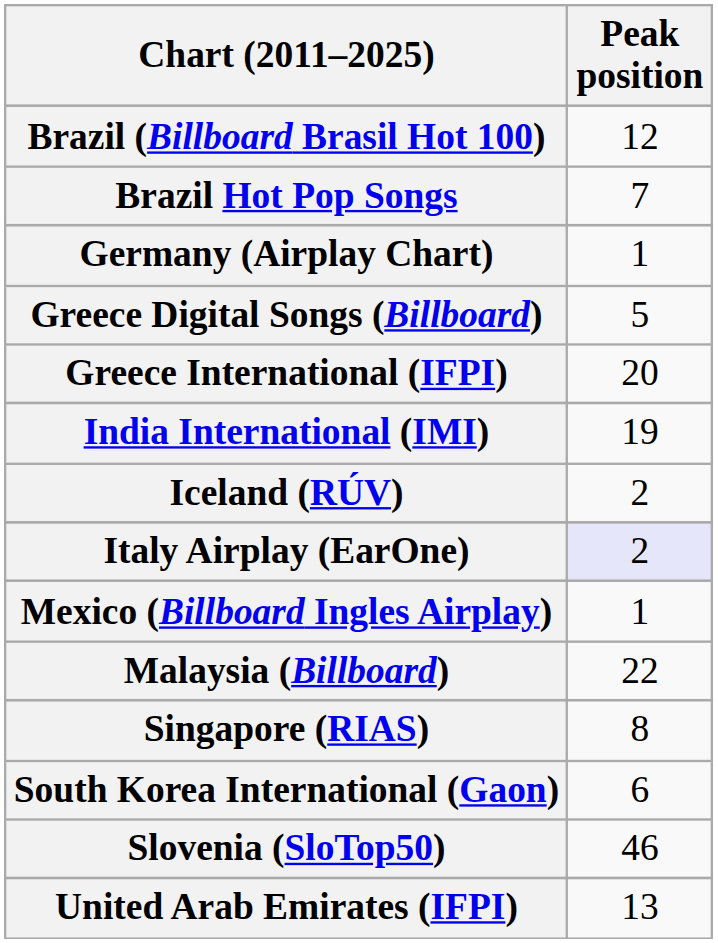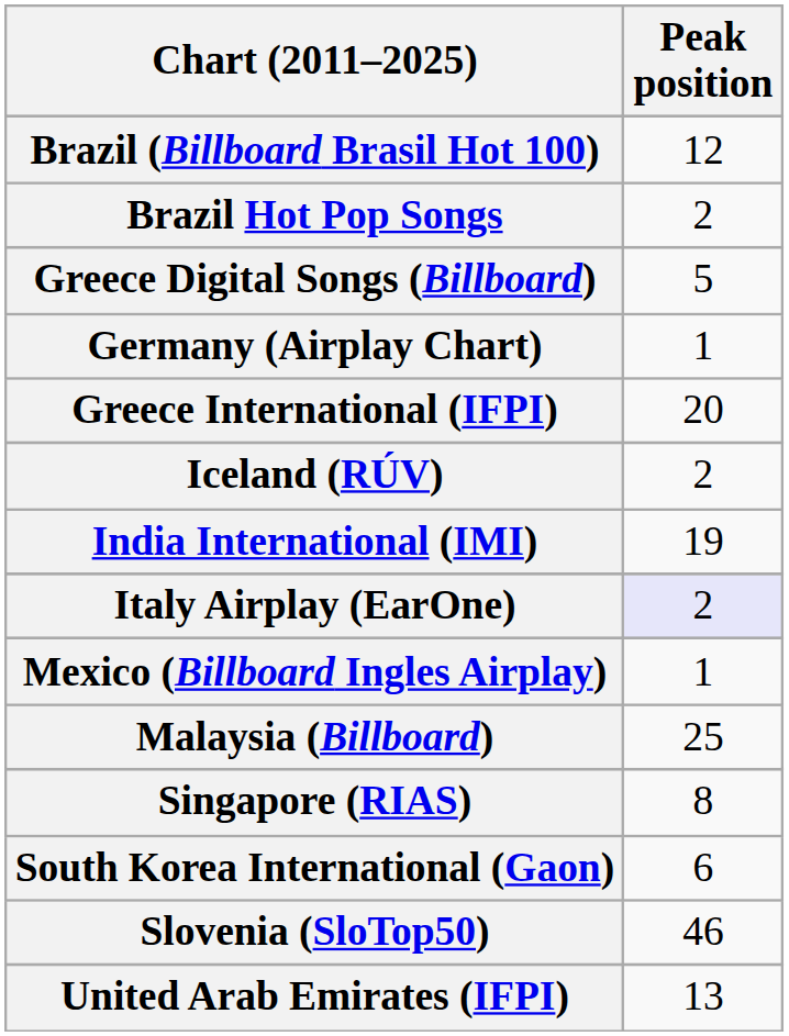Brazil Hot Pop Songs | Peak position: 7 -> 2
rows swapped: Germany (Airplay Chart) <-> Greece Digital Songs (Billboard)
rows swapped: Iceland (RÚV) <-> India International (IMI)
Malaysia (Billboard) | Peak position: 22 -> 25
